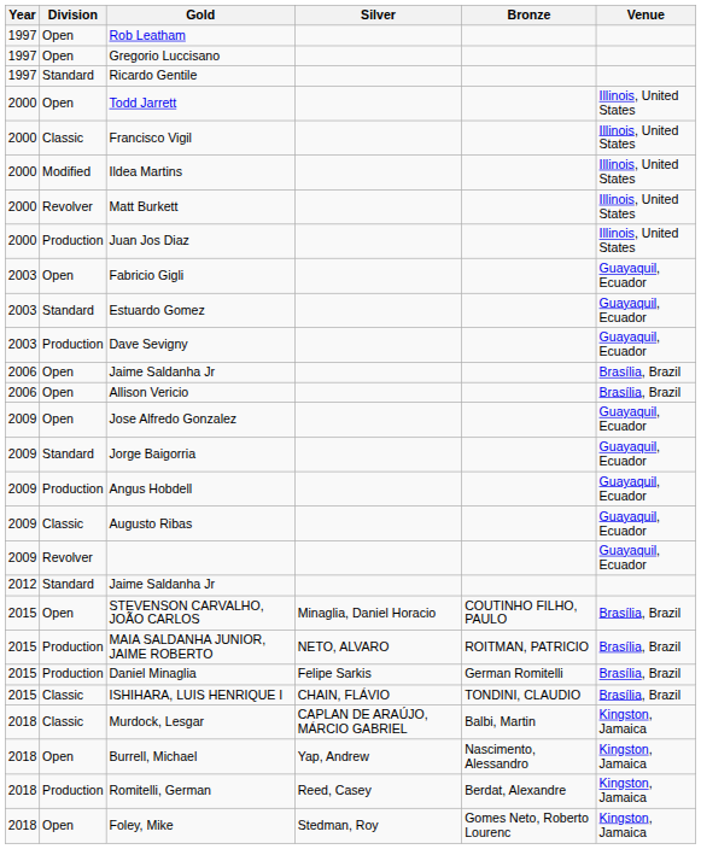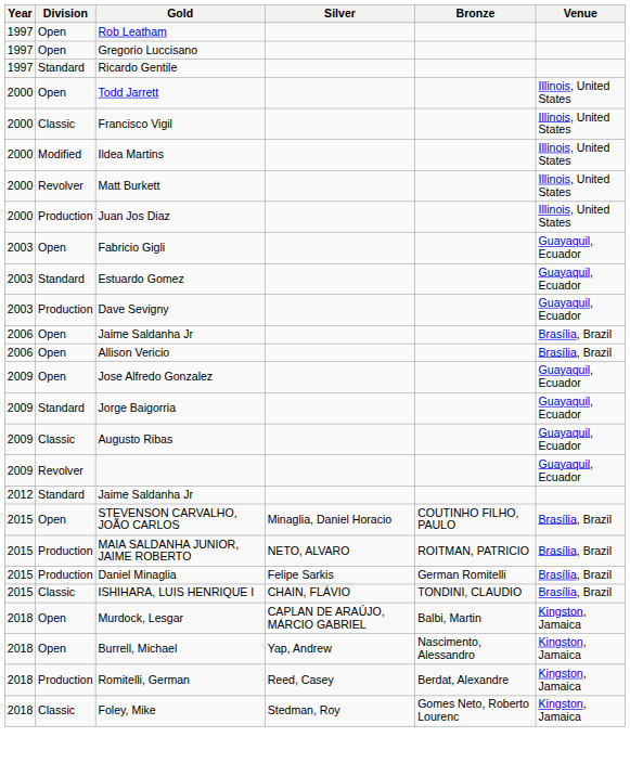- row: 2009 | Production | Angus Hobdell | Guayaquil, Ecuador
Murdock, Lesgar | Division: Classic -> Open
Foley, Mike | Division: Open -> Classic
